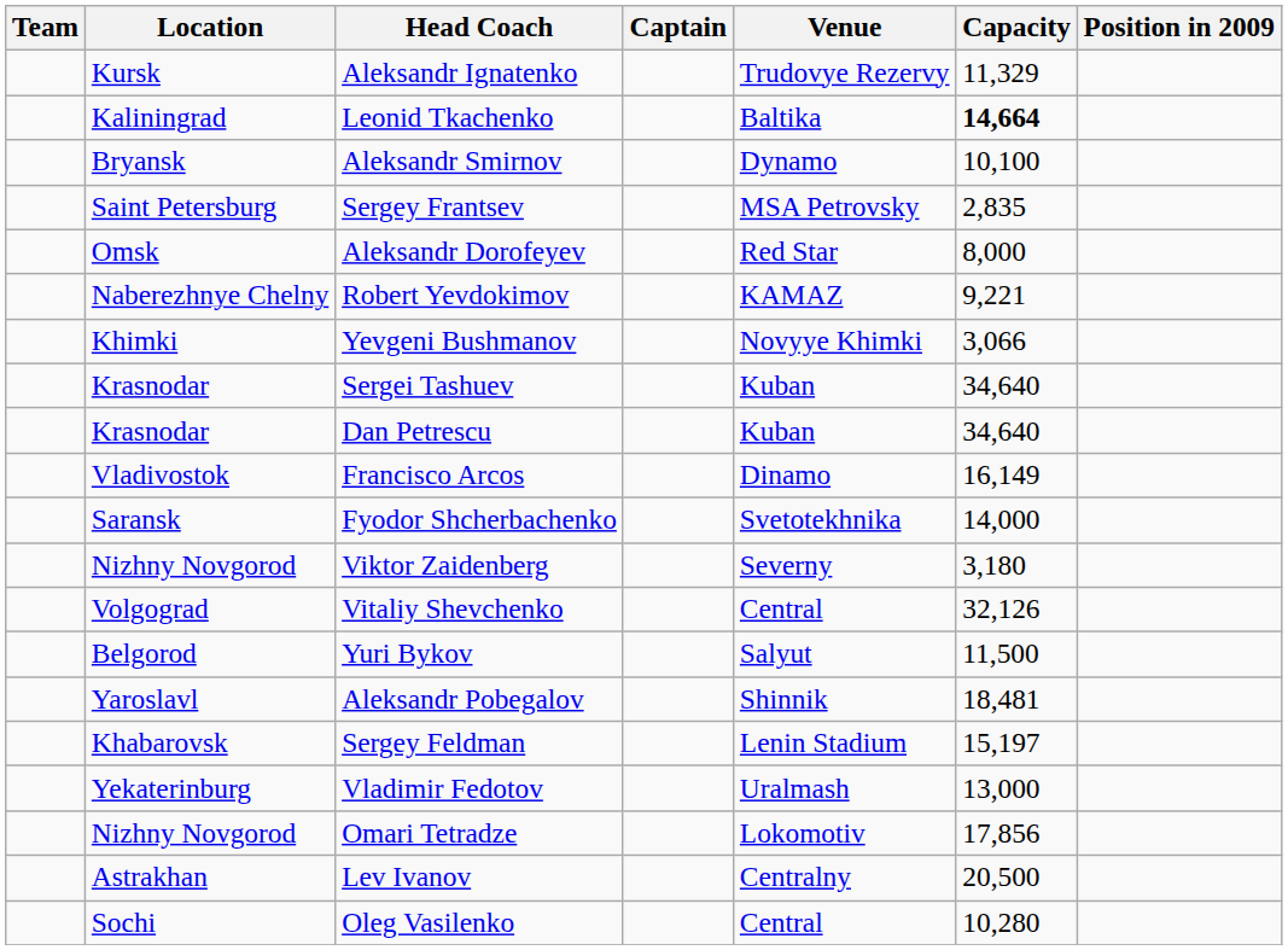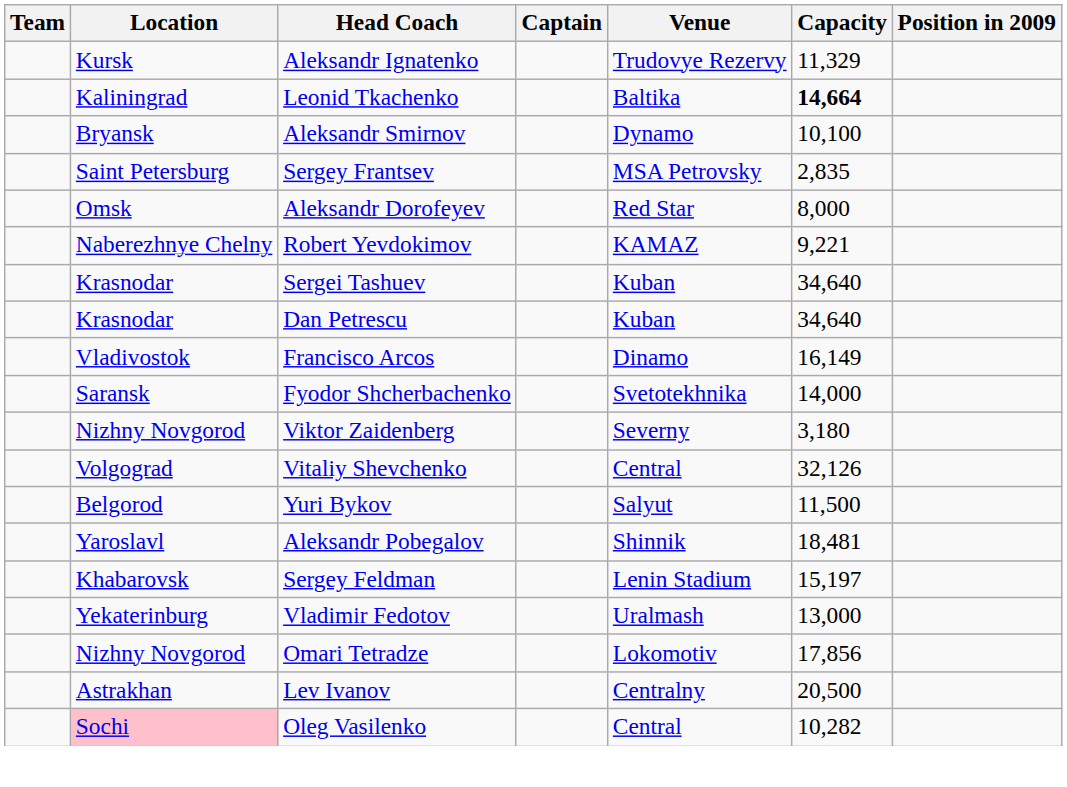- row: Khimki | Yevgeni Bushmanov | Novyye Khimki | 3,066
Oleg Vasilenko | Location: no background -> pink background
Oleg Vasilenko | Capacity: 10,280 -> 10,282
